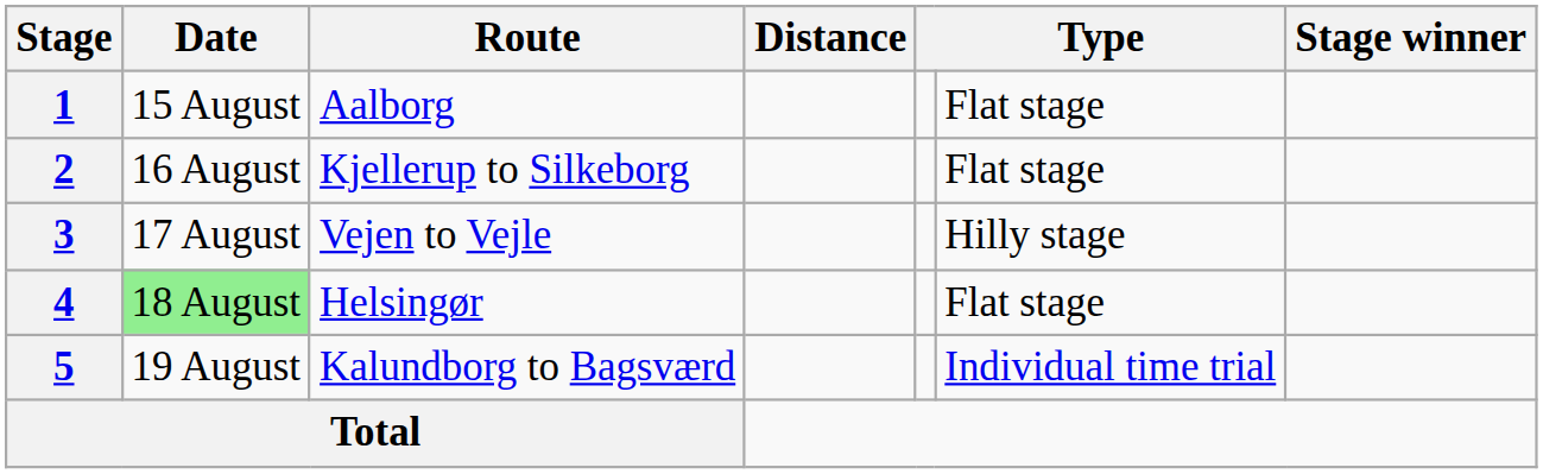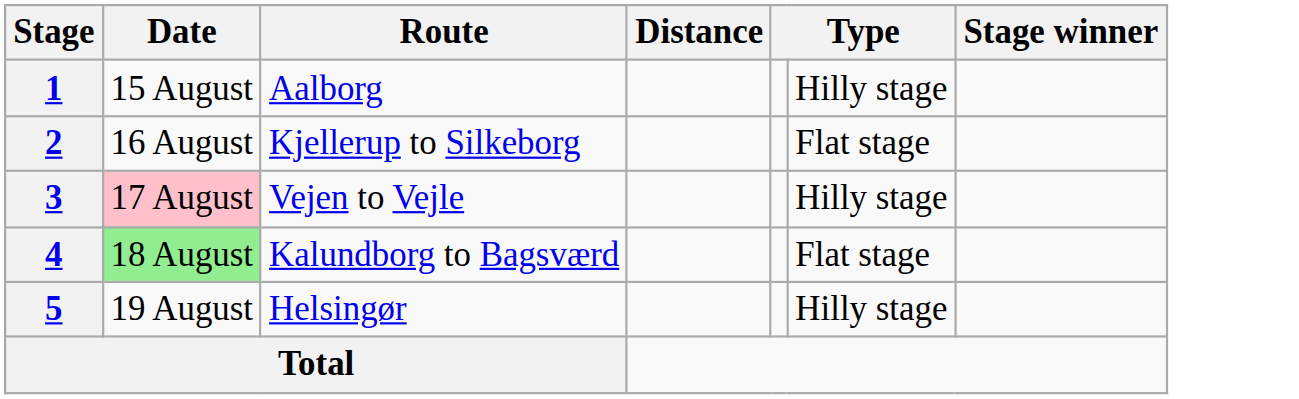1 | column 6: Flat stage -> Hilly stage
3 | Date: no background -> pink background
4 | Route: Helsingør -> Kalundborg to Bagsværd
5 | Route: Kalundborg to Bagsværd -> Helsingør
5 | column 6: Individual time trial -> Hilly stage
